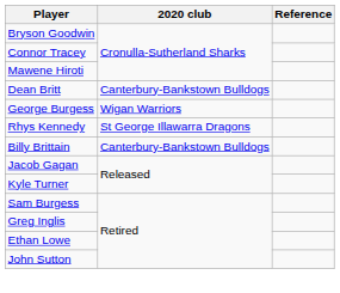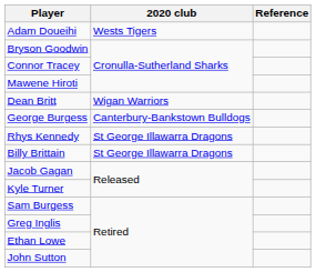+ row: Adam Doueihi | Wests Tigers
Dean Britt | 2020 club: Canterbury-Bankstown Bulldogs -> Wigan Warriors
George Burgess | 2020 club: Wigan Warriors -> Canterbury-Bankstown Bulldogs
Billy Brittain | 2020 club: Canterbury-Bankstown Bulldogs -> St George Illawarra Dragons
